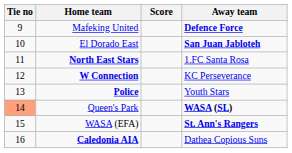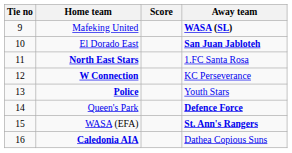Mafeking United | Away team: Defence Force -> WASA (SL)
Queen's Park | Tie no: lightsalmon background -> no background
Queen's Park | Away team: WASA (SL) -> Defence Force
